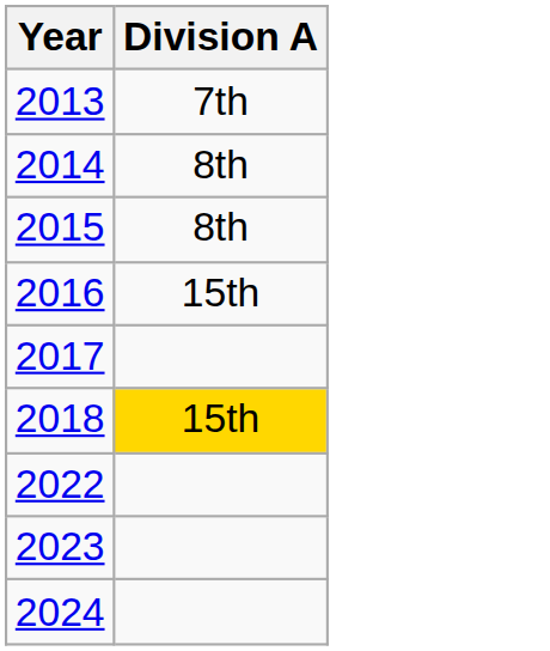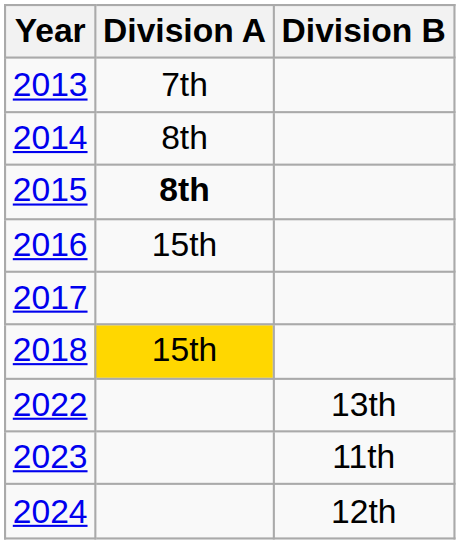+ column: Division B | 13th | 11th | 12th
2015 | Division A: normal -> bold
